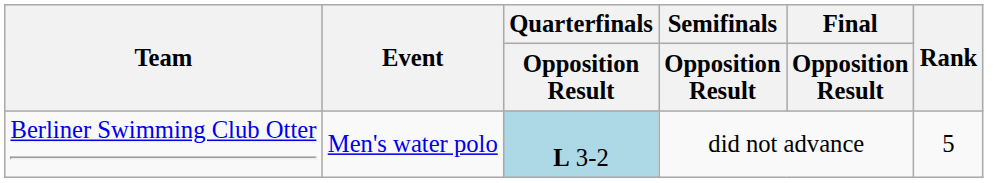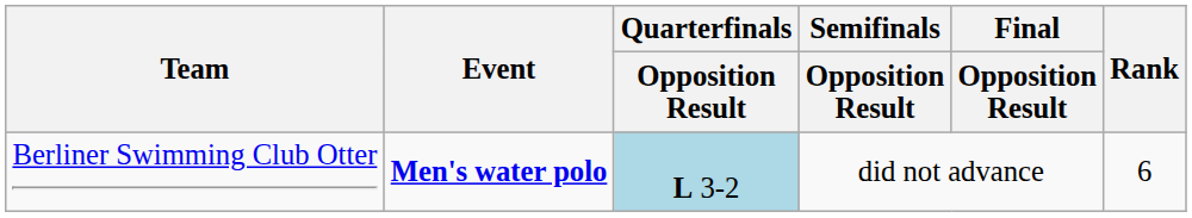Berliner Swimming Club Otter | Event: normal -> bold
Berliner Swimming Club Otter | Rank: 5 -> 6
